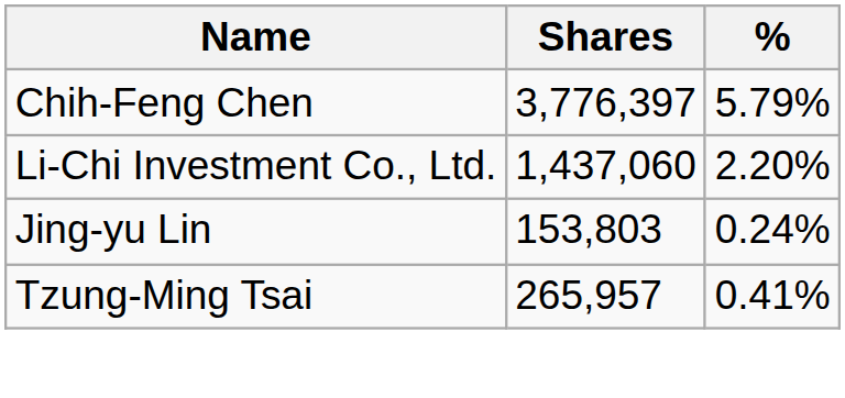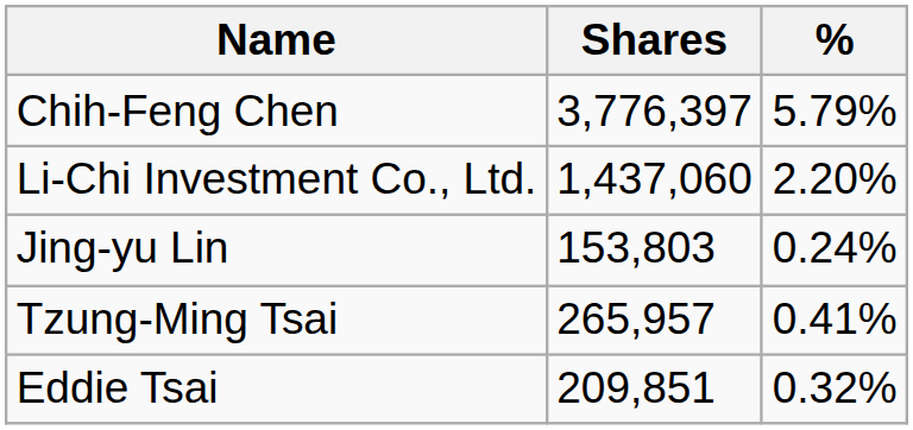+ row: Eddie Tsai | 209,851 | 0.32%
